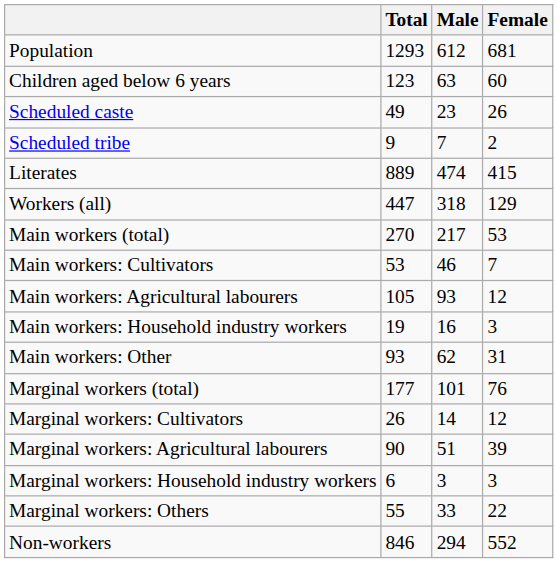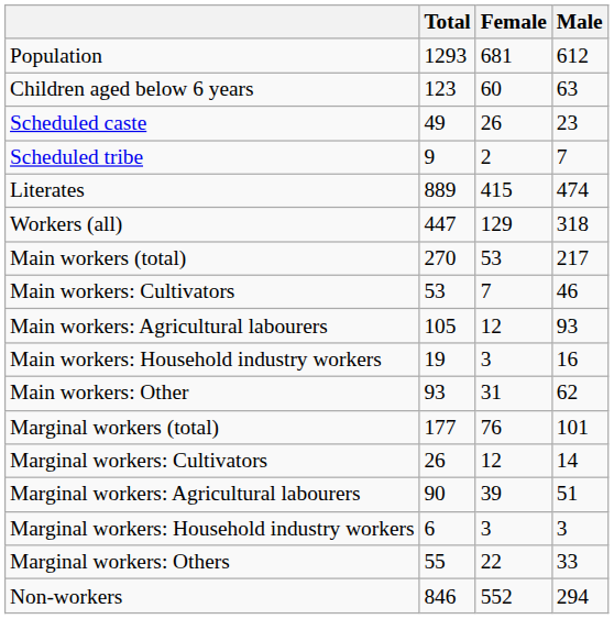columns swapped: Male <-> Female
